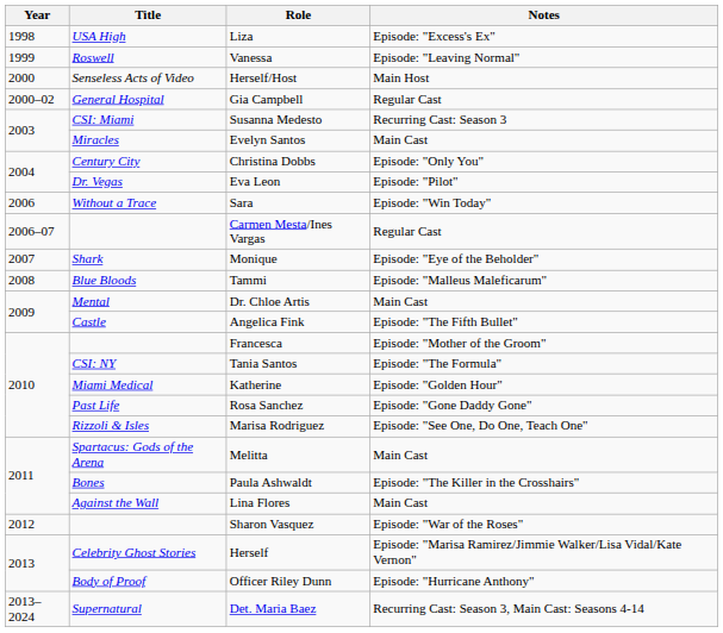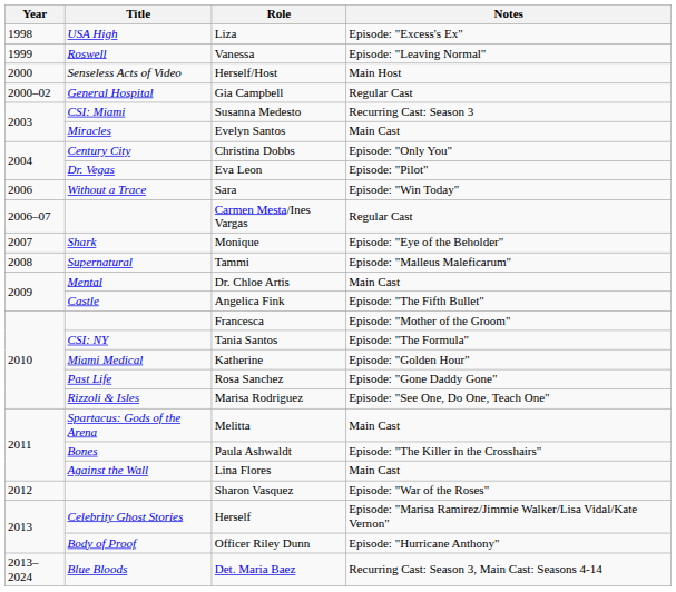Tammi | Title: Blue Bloods -> Supernatural
Det. Maria Baez | Title: Supernatural -> Blue Bloods
